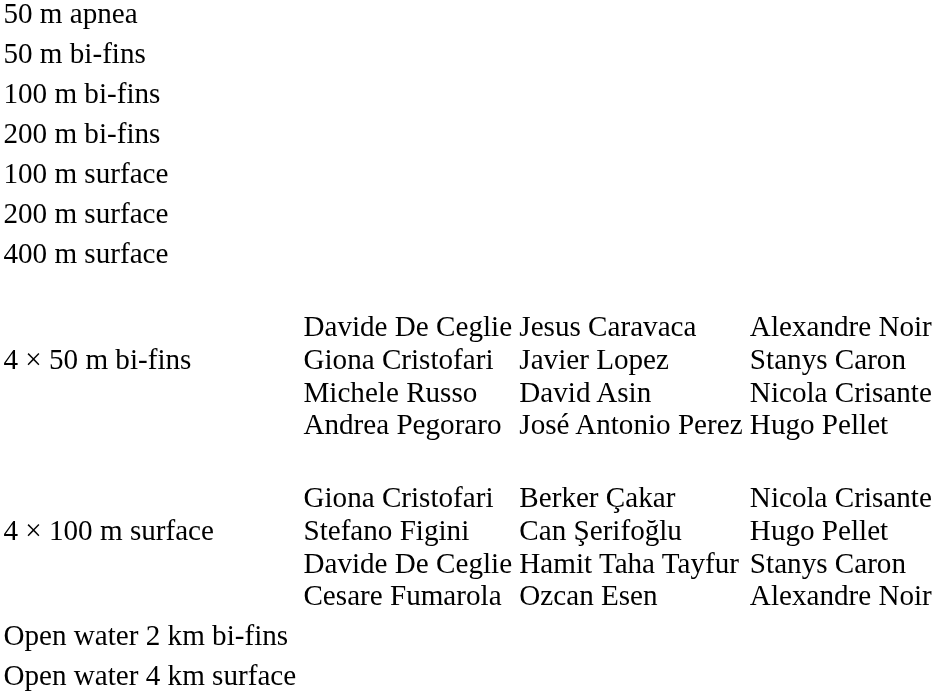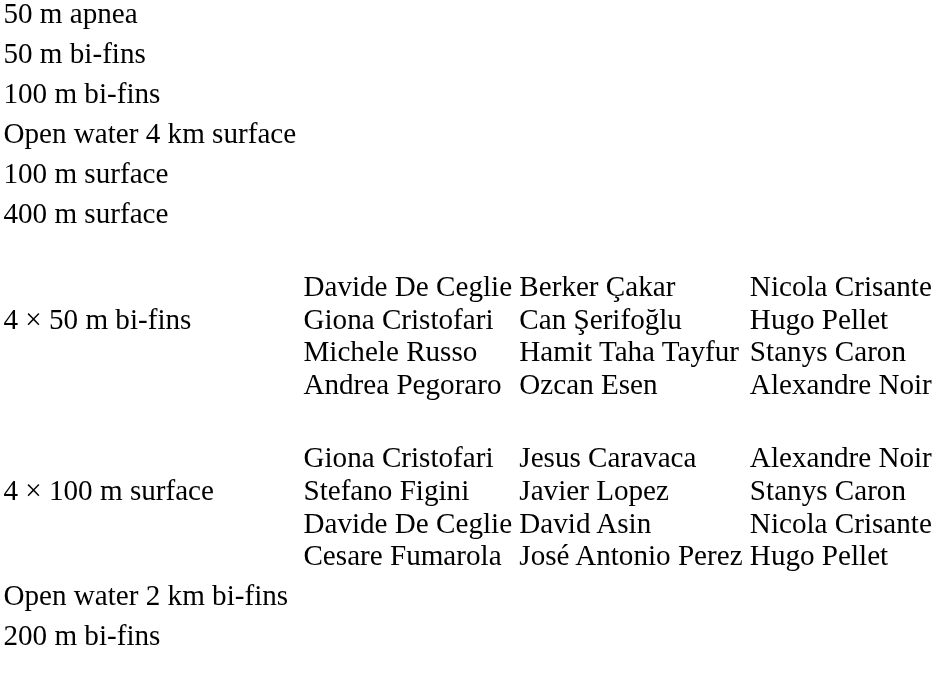rows swapped: 200 m bi-fins <-> Open water 4 km surface
- row: 200 m surface
4 × 50 m bi-fins | column 3: Jesus Caravaca Javier Lopez David Asin José Antonio Perez -> Berker Çakar Can Şerifoğlu Hamit Taha Tayfur Ozcan Esen
4 × 50 m bi-fins | column 4: Alexandre Noir Stanys Caron Nicola Crisante Hugo Pellet -> Nicola Crisante Hugo Pellet Stanys Caron Alexandre Noir
4 × 100 m surface | column 3: Berker Çakar Can Şerifoğlu Hamit Taha Tayfur Ozcan Esen -> Jesus Caravaca Javier Lopez David Asin José Antonio Perez
4 × 100 m surface | column 4: Nicola Crisante Hugo Pellet Stanys Caron Alexandre Noir -> Alexandre Noir Stanys Caron Nicola Crisante Hugo Pellet
